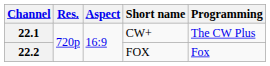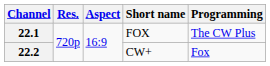22.1 | Short name: CW+ -> FOX
22.2 | Short name: FOX -> CW+
